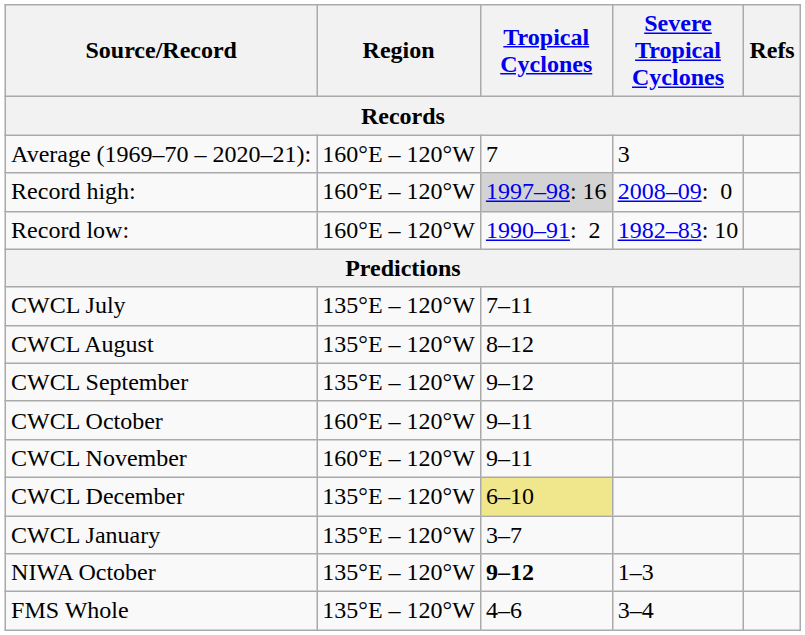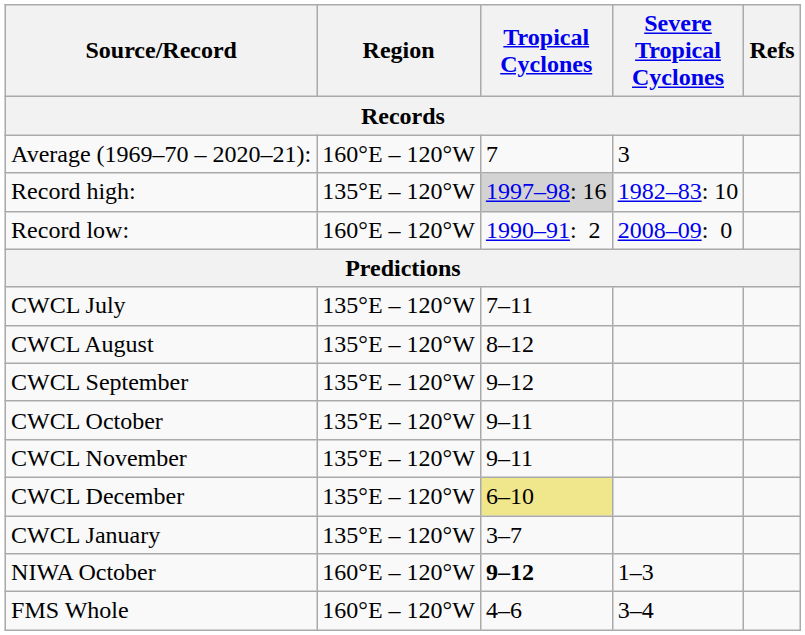Record high: | Region / Records: 160°E – 120°W -> 135°E – 120°W
Record high: | Severe Tropical Cyclones / Records: 2008–09: 0 -> 1982–83: 10
Record low: | Severe Tropical Cyclones / Records: 1982–83: 10 -> 2008–09: 0
CWCL October | Region / Records: 160°E – 120°W -> 135°E – 120°W
CWCL November | Region / Records: 160°E – 120°W -> 135°E – 120°W
NIWA October | Region / Records: 135°E – 120°W -> 160°E – 120°W
FMS Whole | Region / Records: 135°E – 120°W -> 160°E – 120°W
